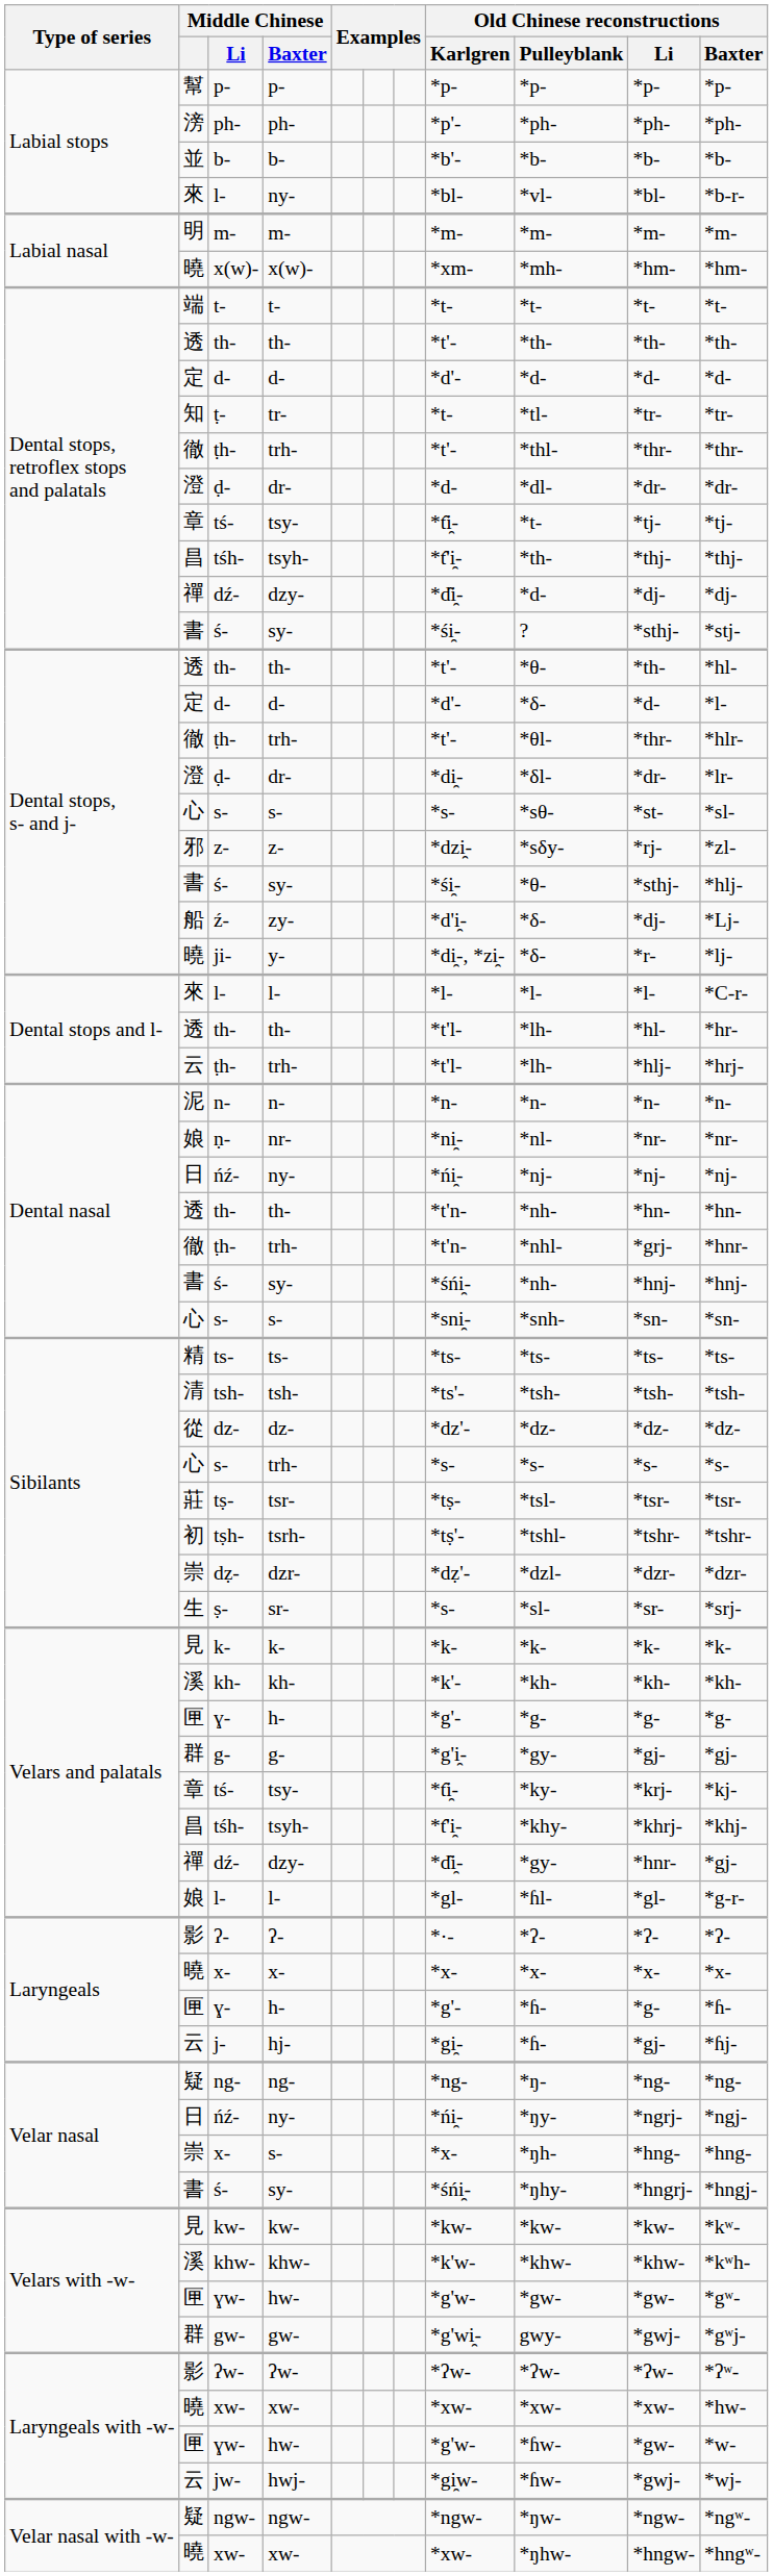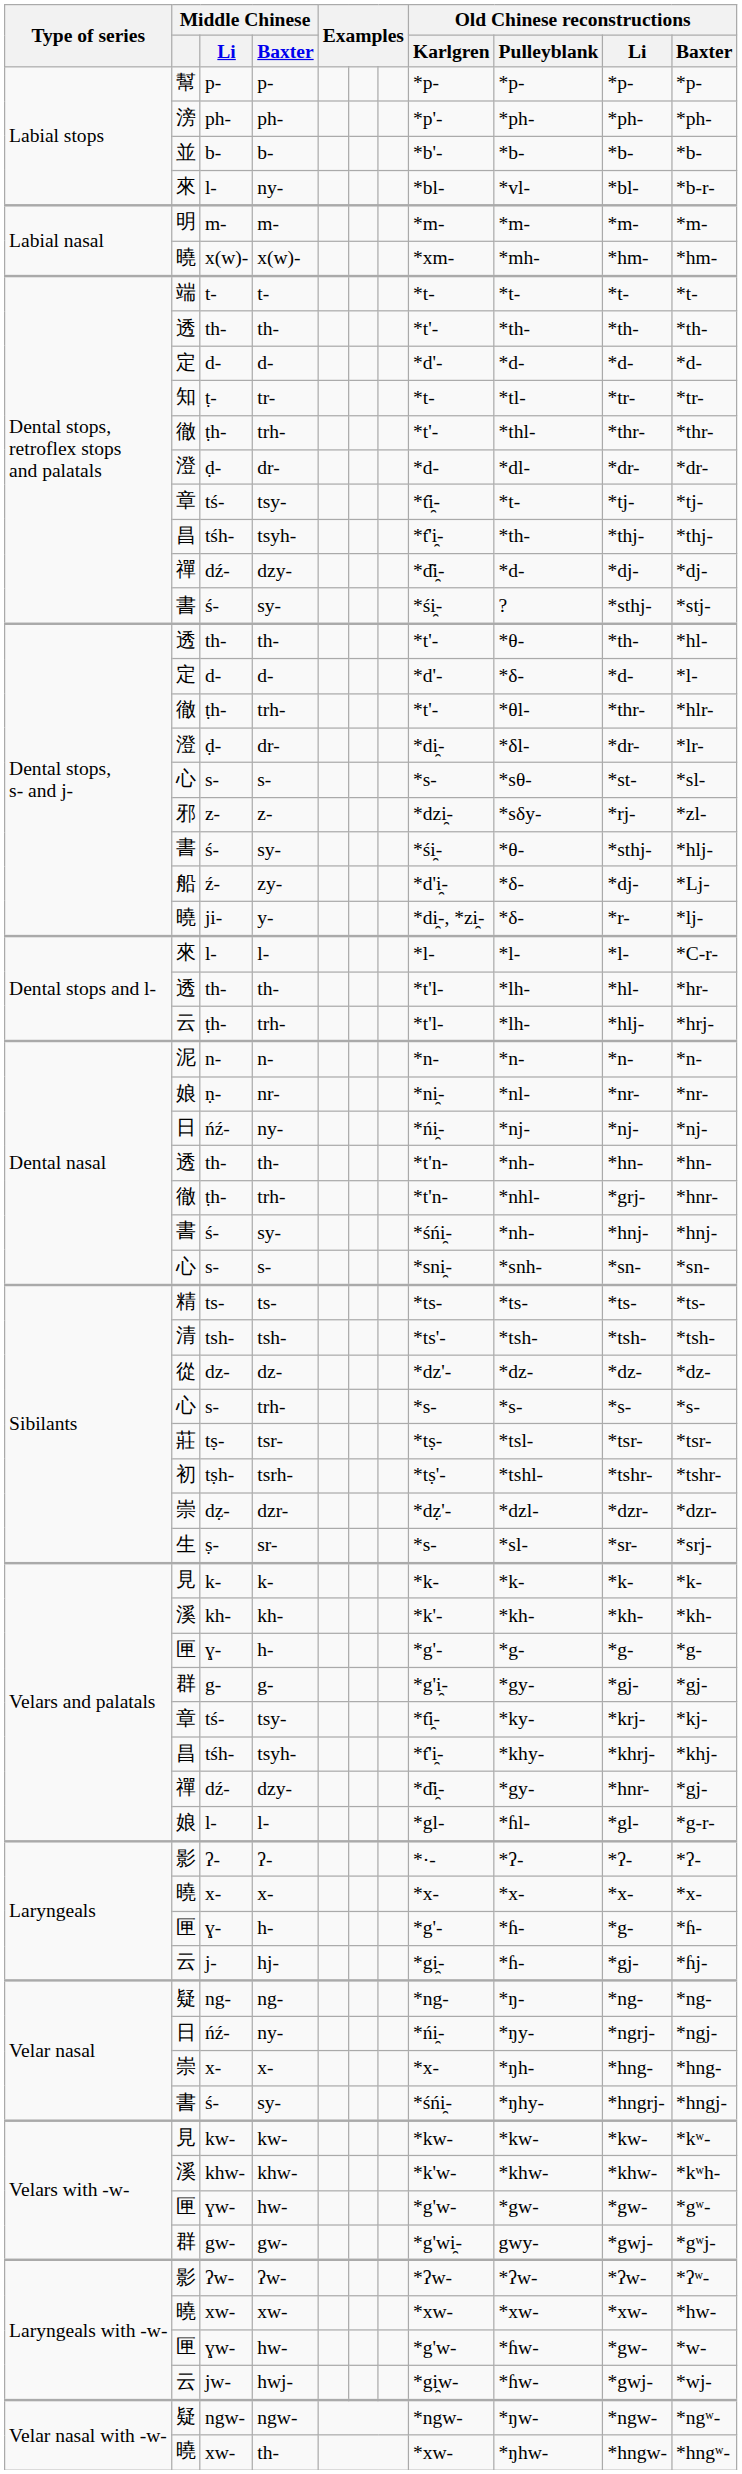Velar nasal / x- | Middle Chinese / Baxter: s- -> x-
Velar nasal with -w- / xw- | Middle Chinese / Baxter: xw- -> th-
